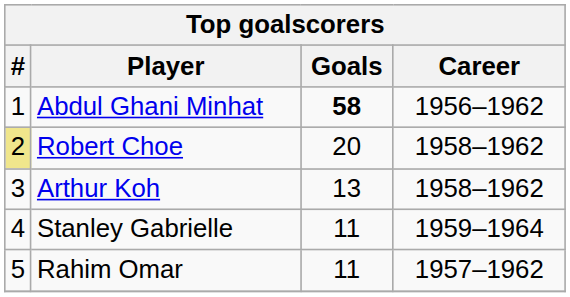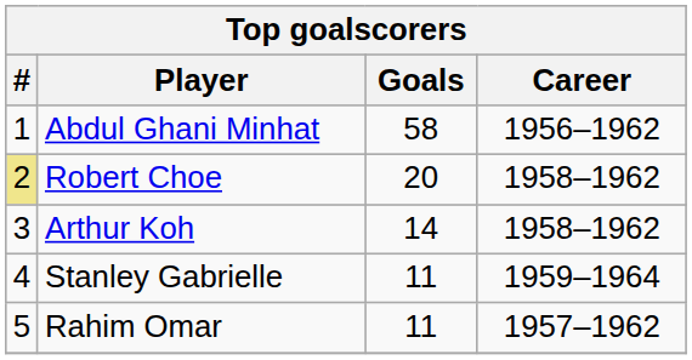Abdul Ghani Minhat | Goals: bold -> normal
Arthur Koh | Goals: 13 -> 14
